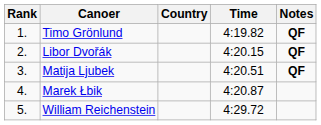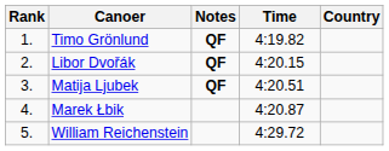columns swapped: Country <-> Notes
